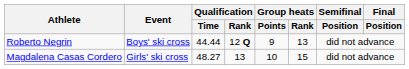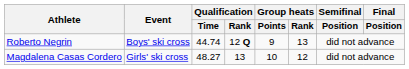Roberto Negrin | Qualification / Time: 44.44 -> 44.74
Magdalena Casas Cordero | Group heats / Rank: 15 -> 12
